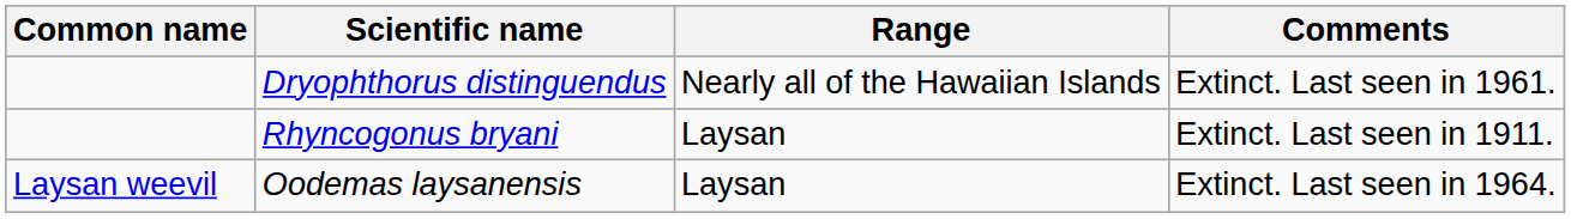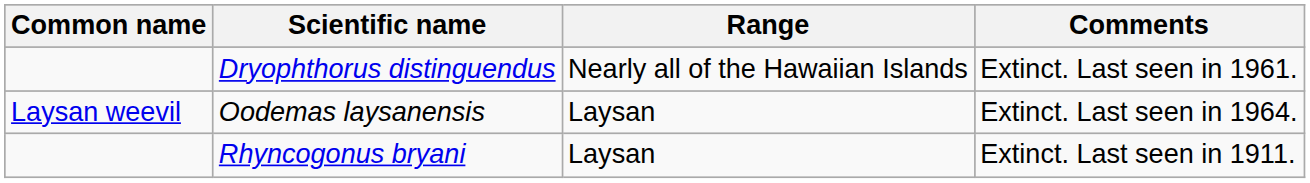rows swapped: Oodemas laysanensis <-> Rhyncogonus bryani
